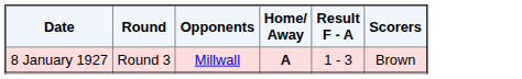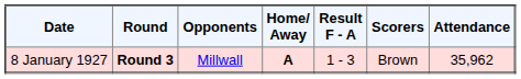+ column: Attendance | 35,962
8 January 1927 | Round: normal -> bold
